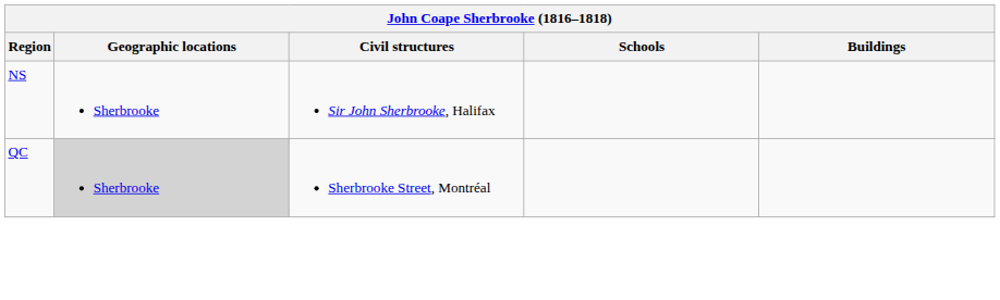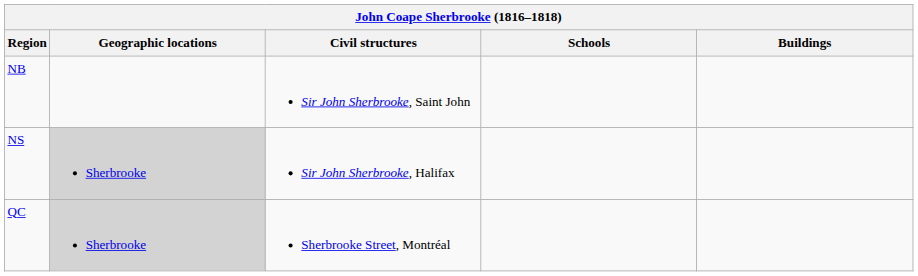+ row: NB | Sir John Sherbrooke, Saint John
NS | Geographic locations: no background -> lightgrey background
